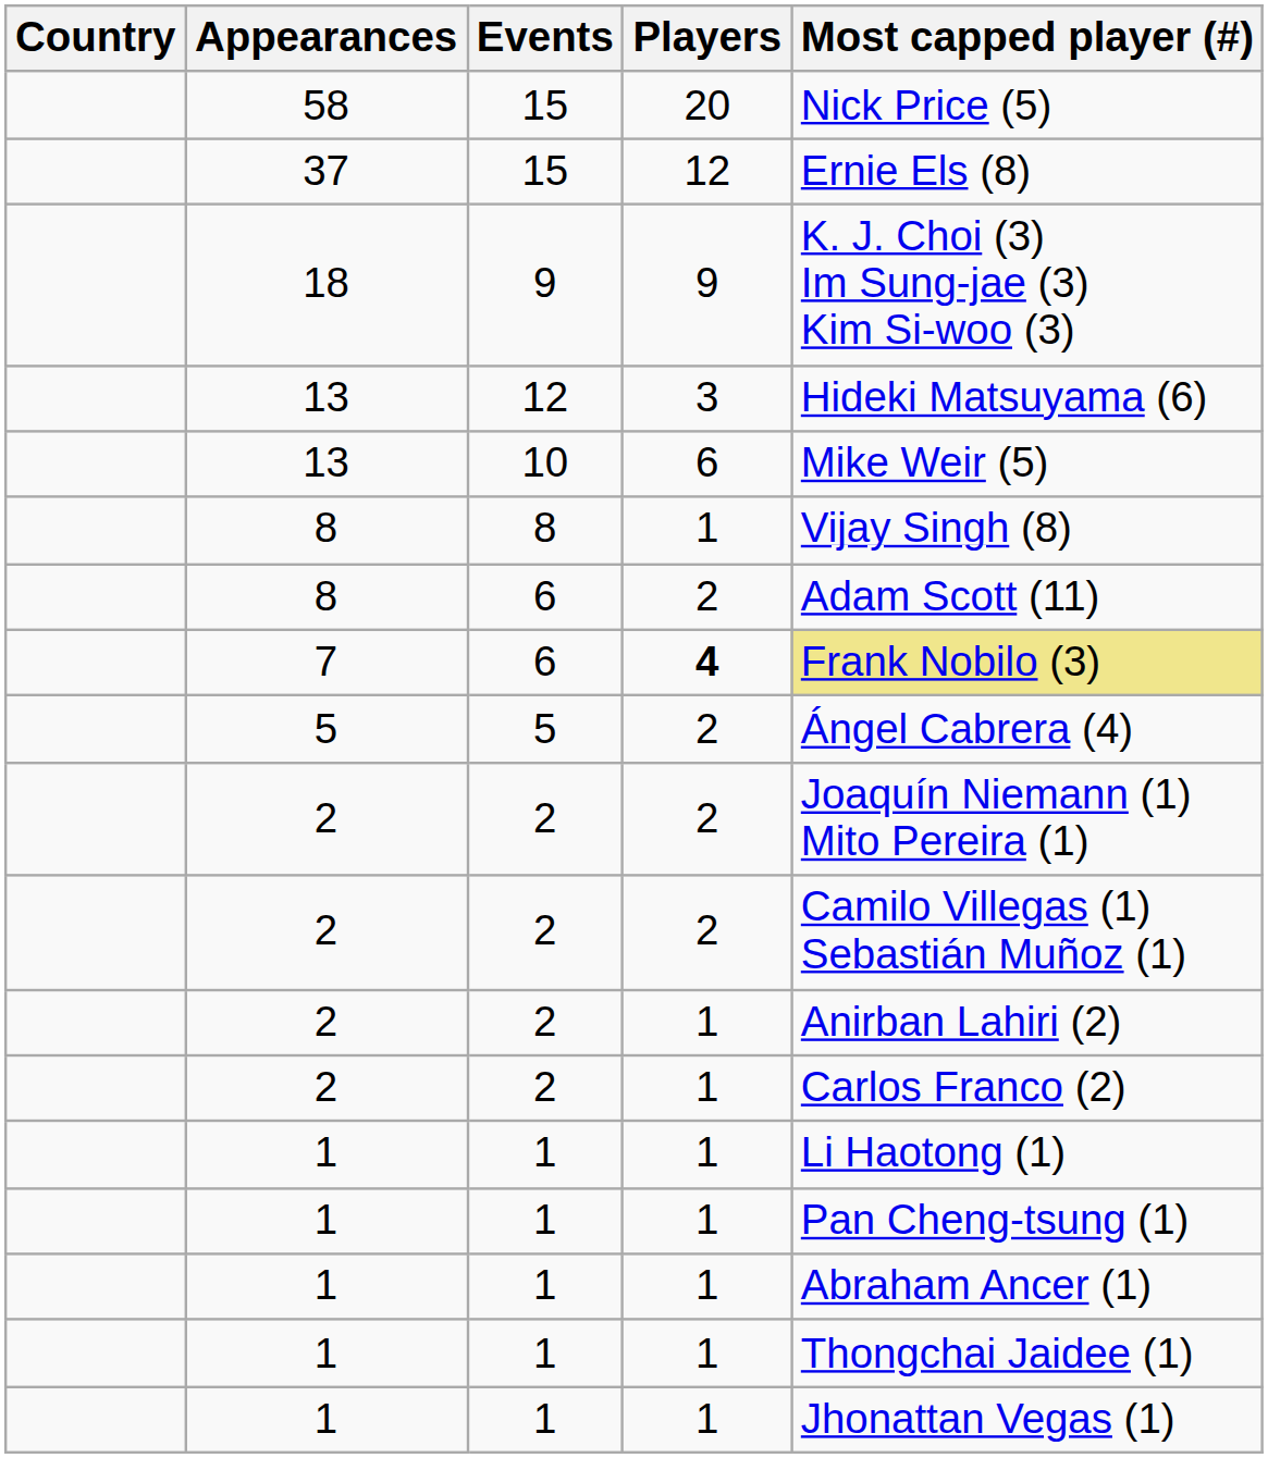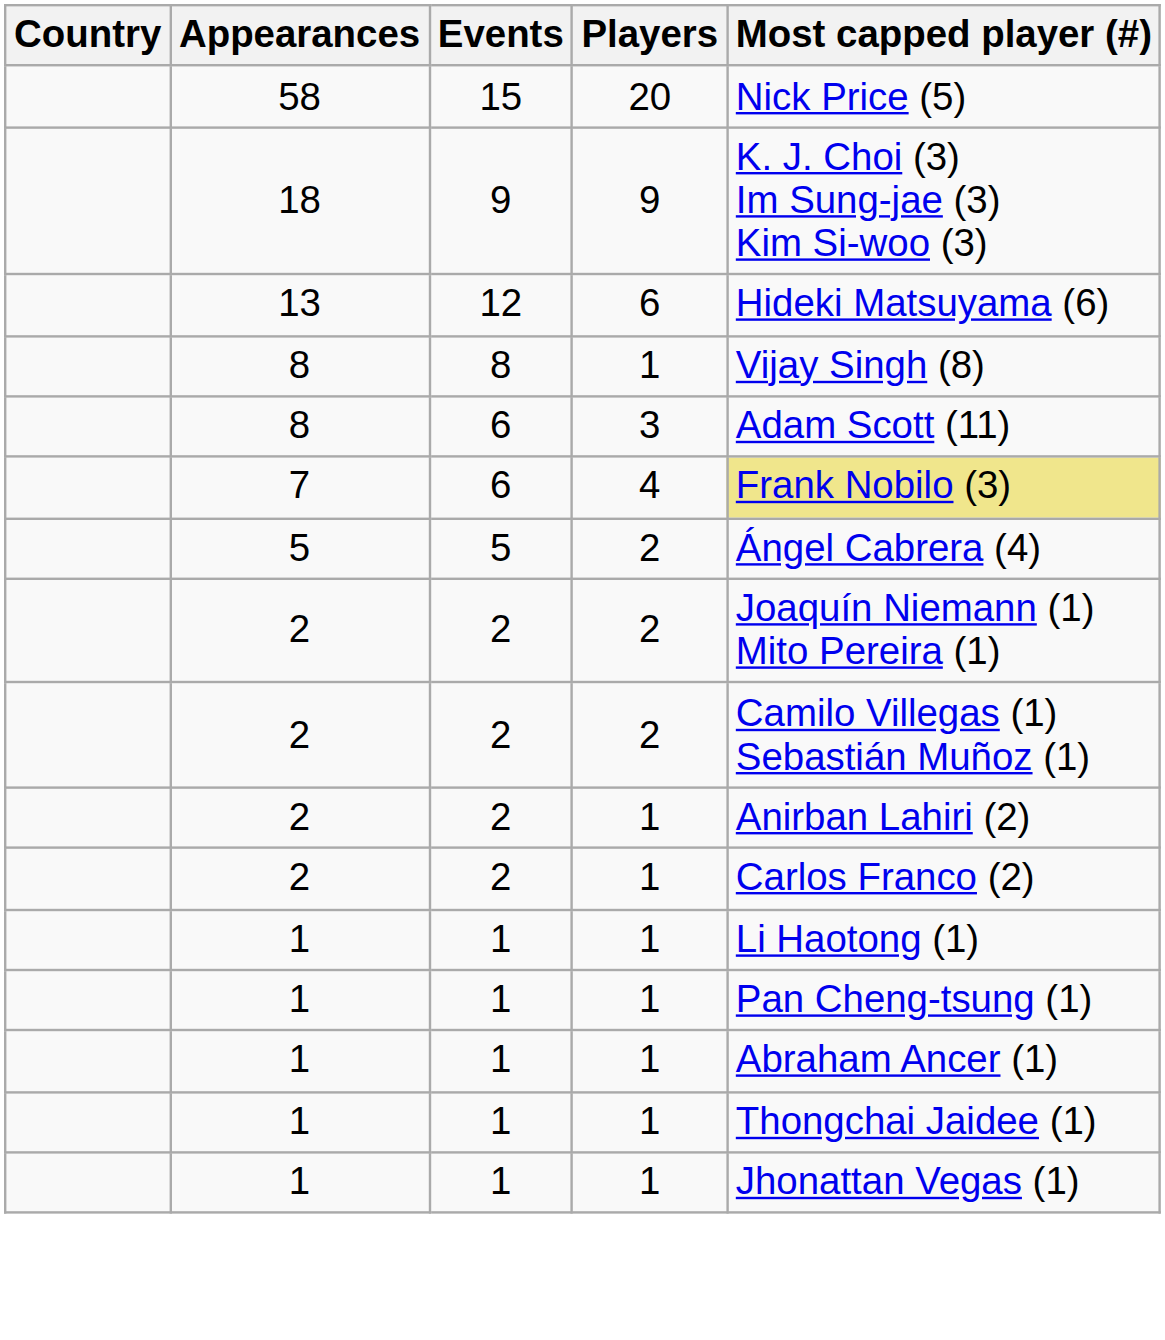- row: 37 | 15 | 12 | Ernie Els (8)
13 / 12 | Players: 3 -> 6
- row: 13 | 10 | 6 | Mike Weir (5)
8 / 6 | Players: 2 -> 3
7 | Players: bold -> normal
